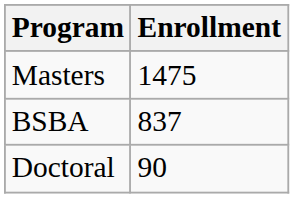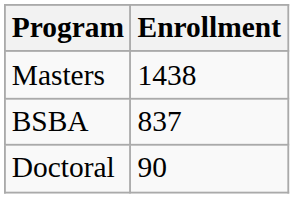Masters | Enrollment: 1475 -> 1438
